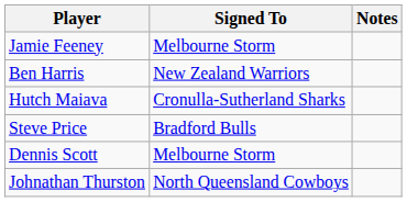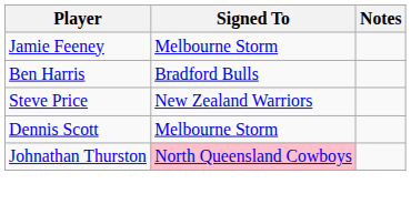Ben Harris | Signed To: New Zealand Warriors -> Bradford Bulls
- row: Hutch Maiava | Cronulla-Sutherland Sharks
Steve Price | Signed To: Bradford Bulls -> New Zealand Warriors
Johnathan Thurston | Signed To: no background -> pink background
